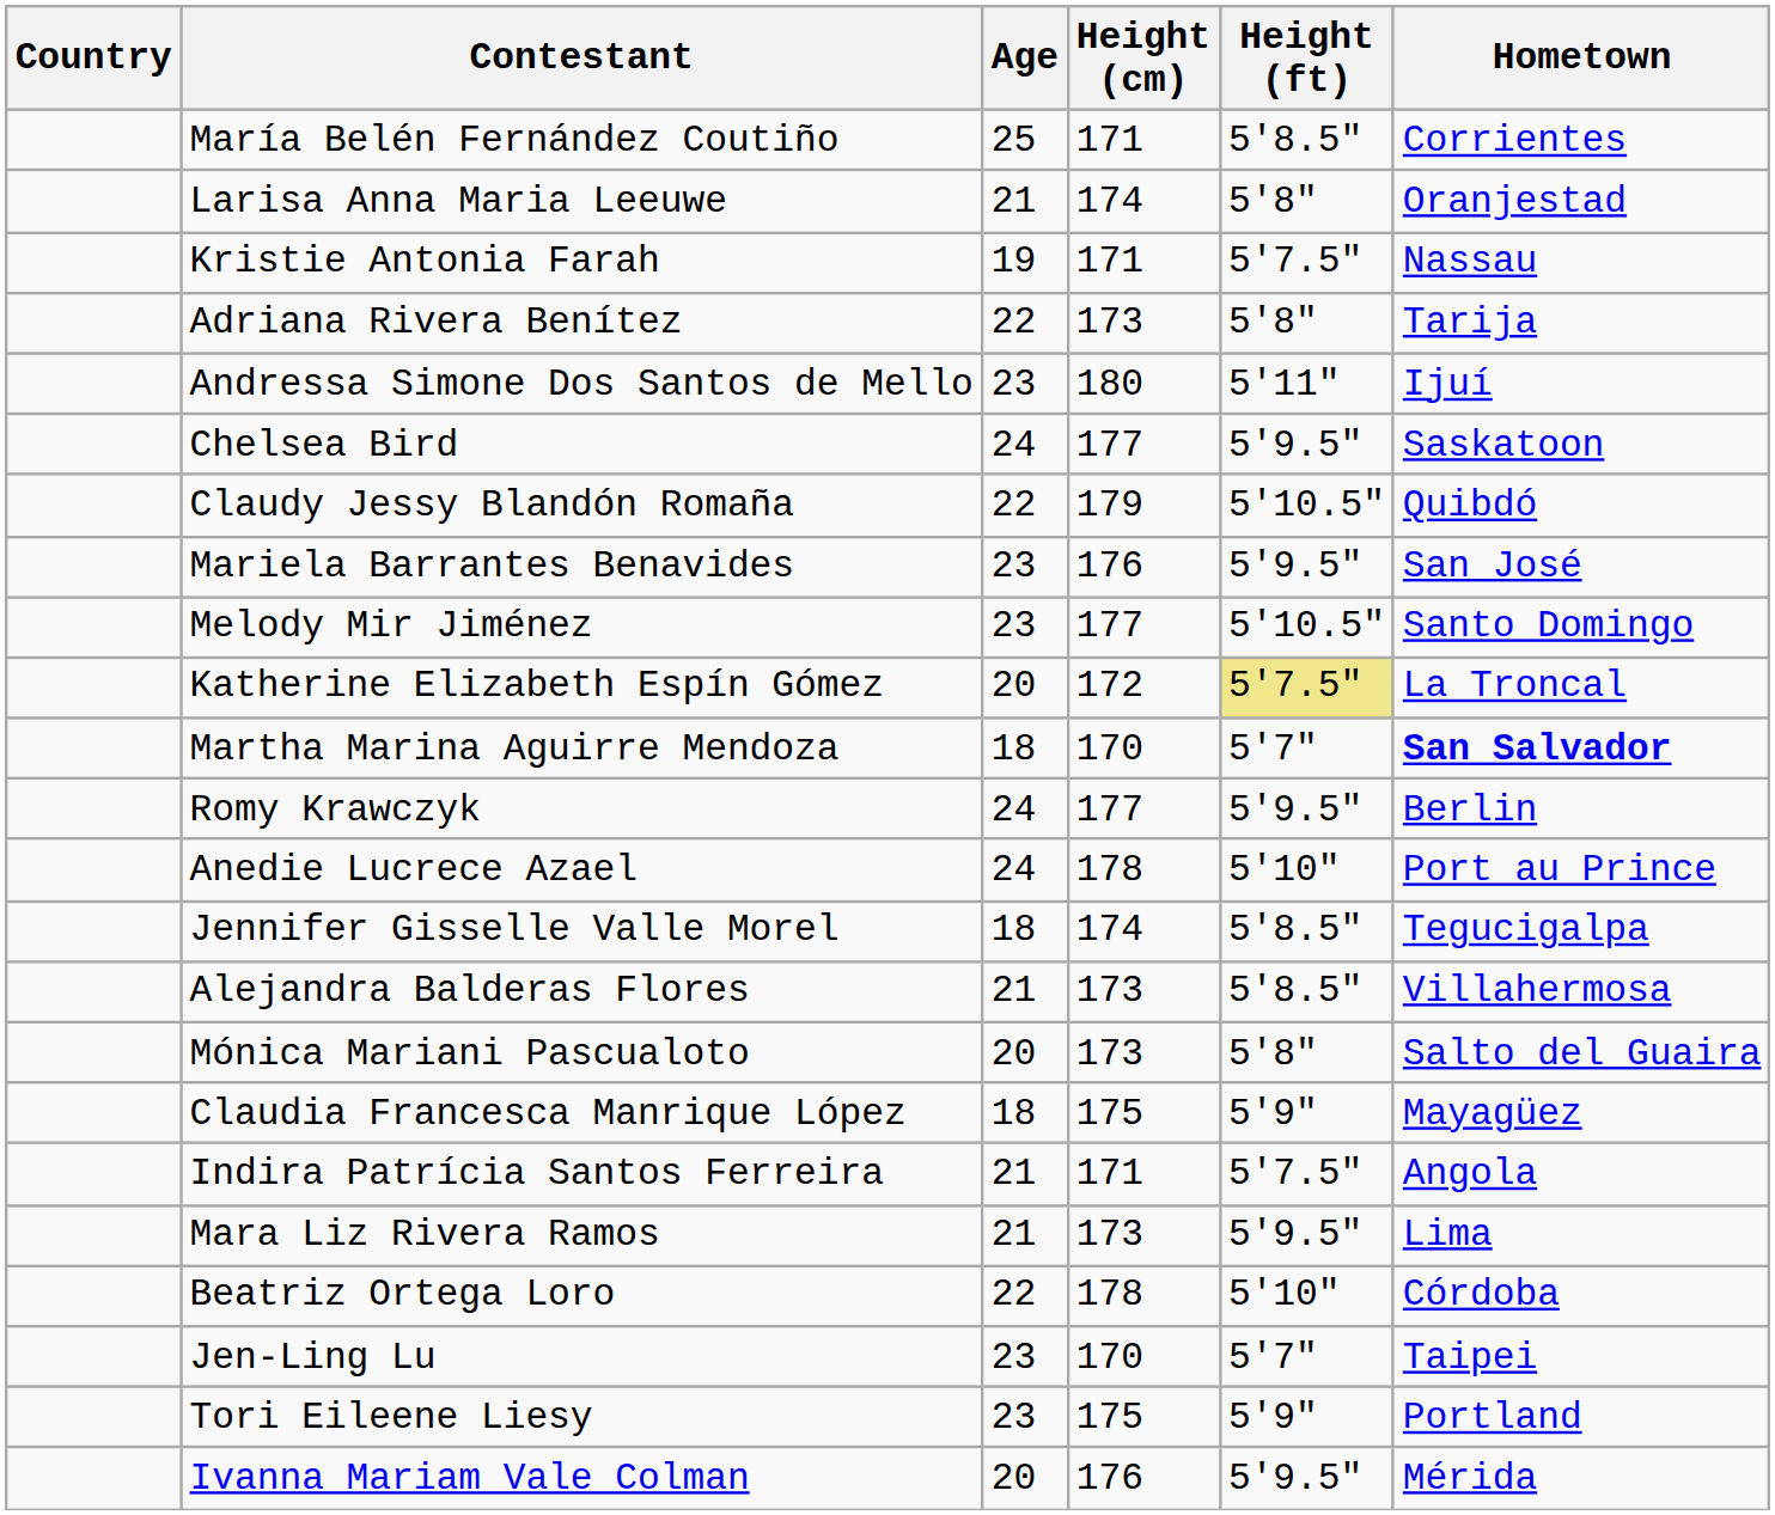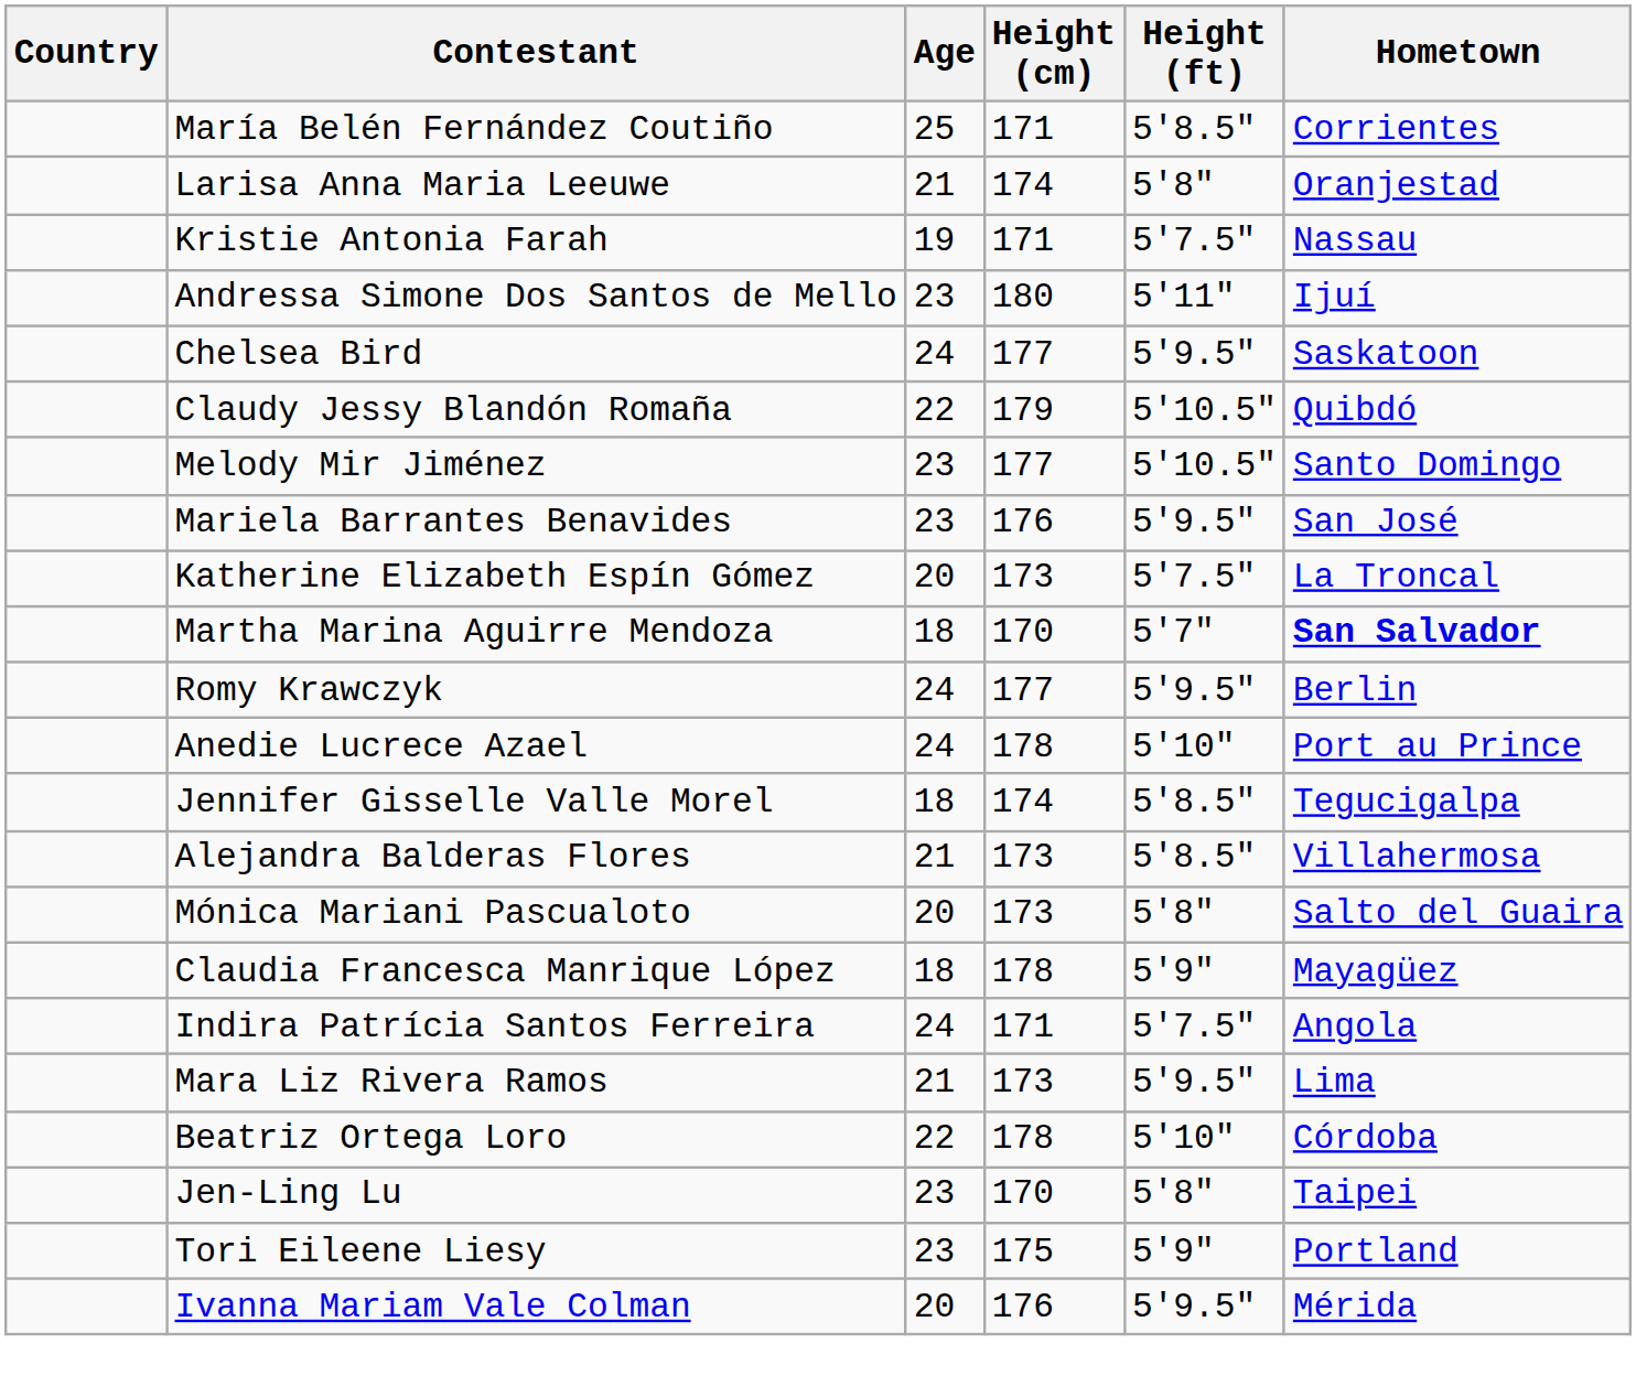- row: Adriana Rivera Benítez | 22 | 173 | 5'8" | Tarija
rows swapped: Mariela Barrantes Benavides <-> Melody Mir Jiménez
Katherine Elizabeth Espín Gómez | Height (cm): 172 -> 173
Katherine Elizabeth Espín Gómez | Height (ft): khaki background -> no background
Claudia Francesca Manrique López | Height (cm): 175 -> 178
Indira Patrícia Santos Ferreira | Age: 21 -> 24
Jen-Ling Lu | Height (ft): 5'7" -> 5'8"
